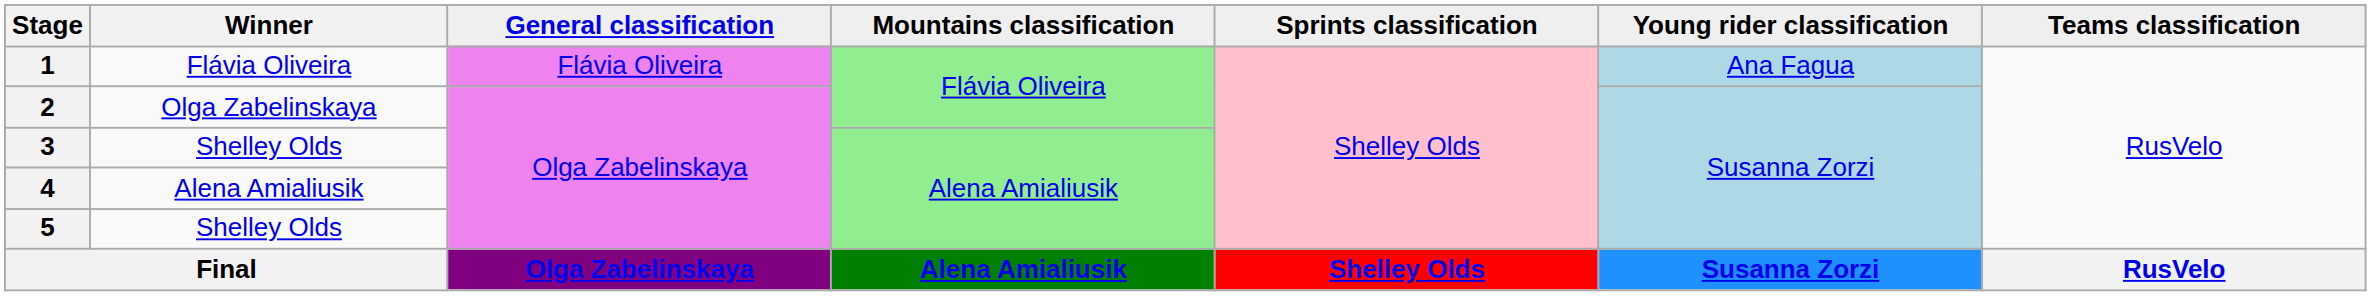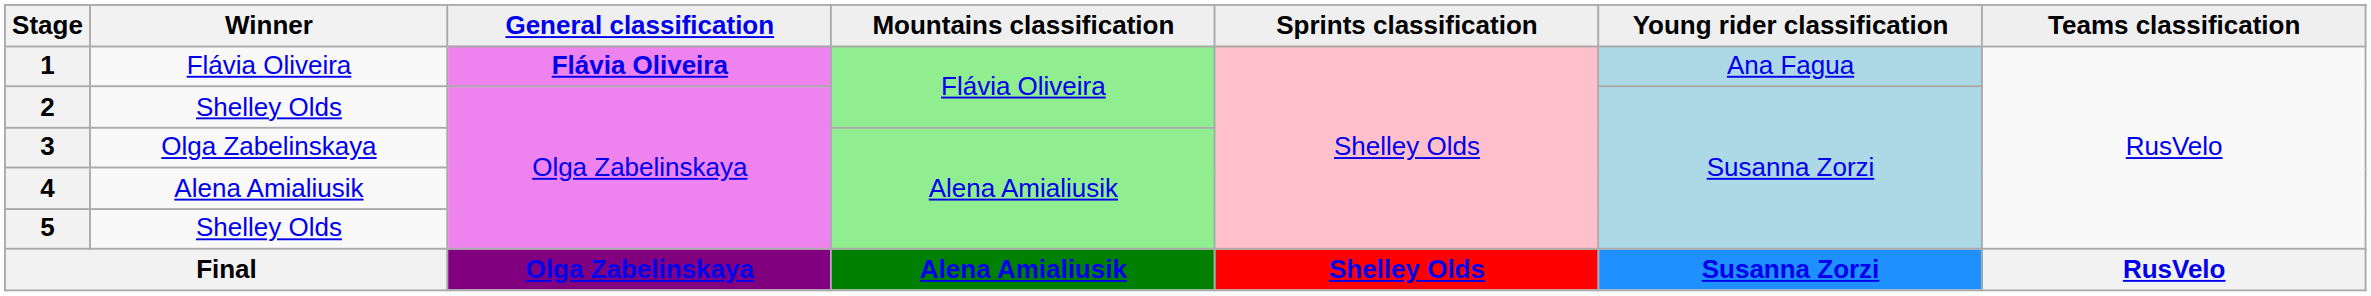1 | General classification: normal -> bold
2 | Winner: Olga Zabelinskaya -> Shelley Olds
3 | Winner: Shelley Olds -> Olga Zabelinskaya
